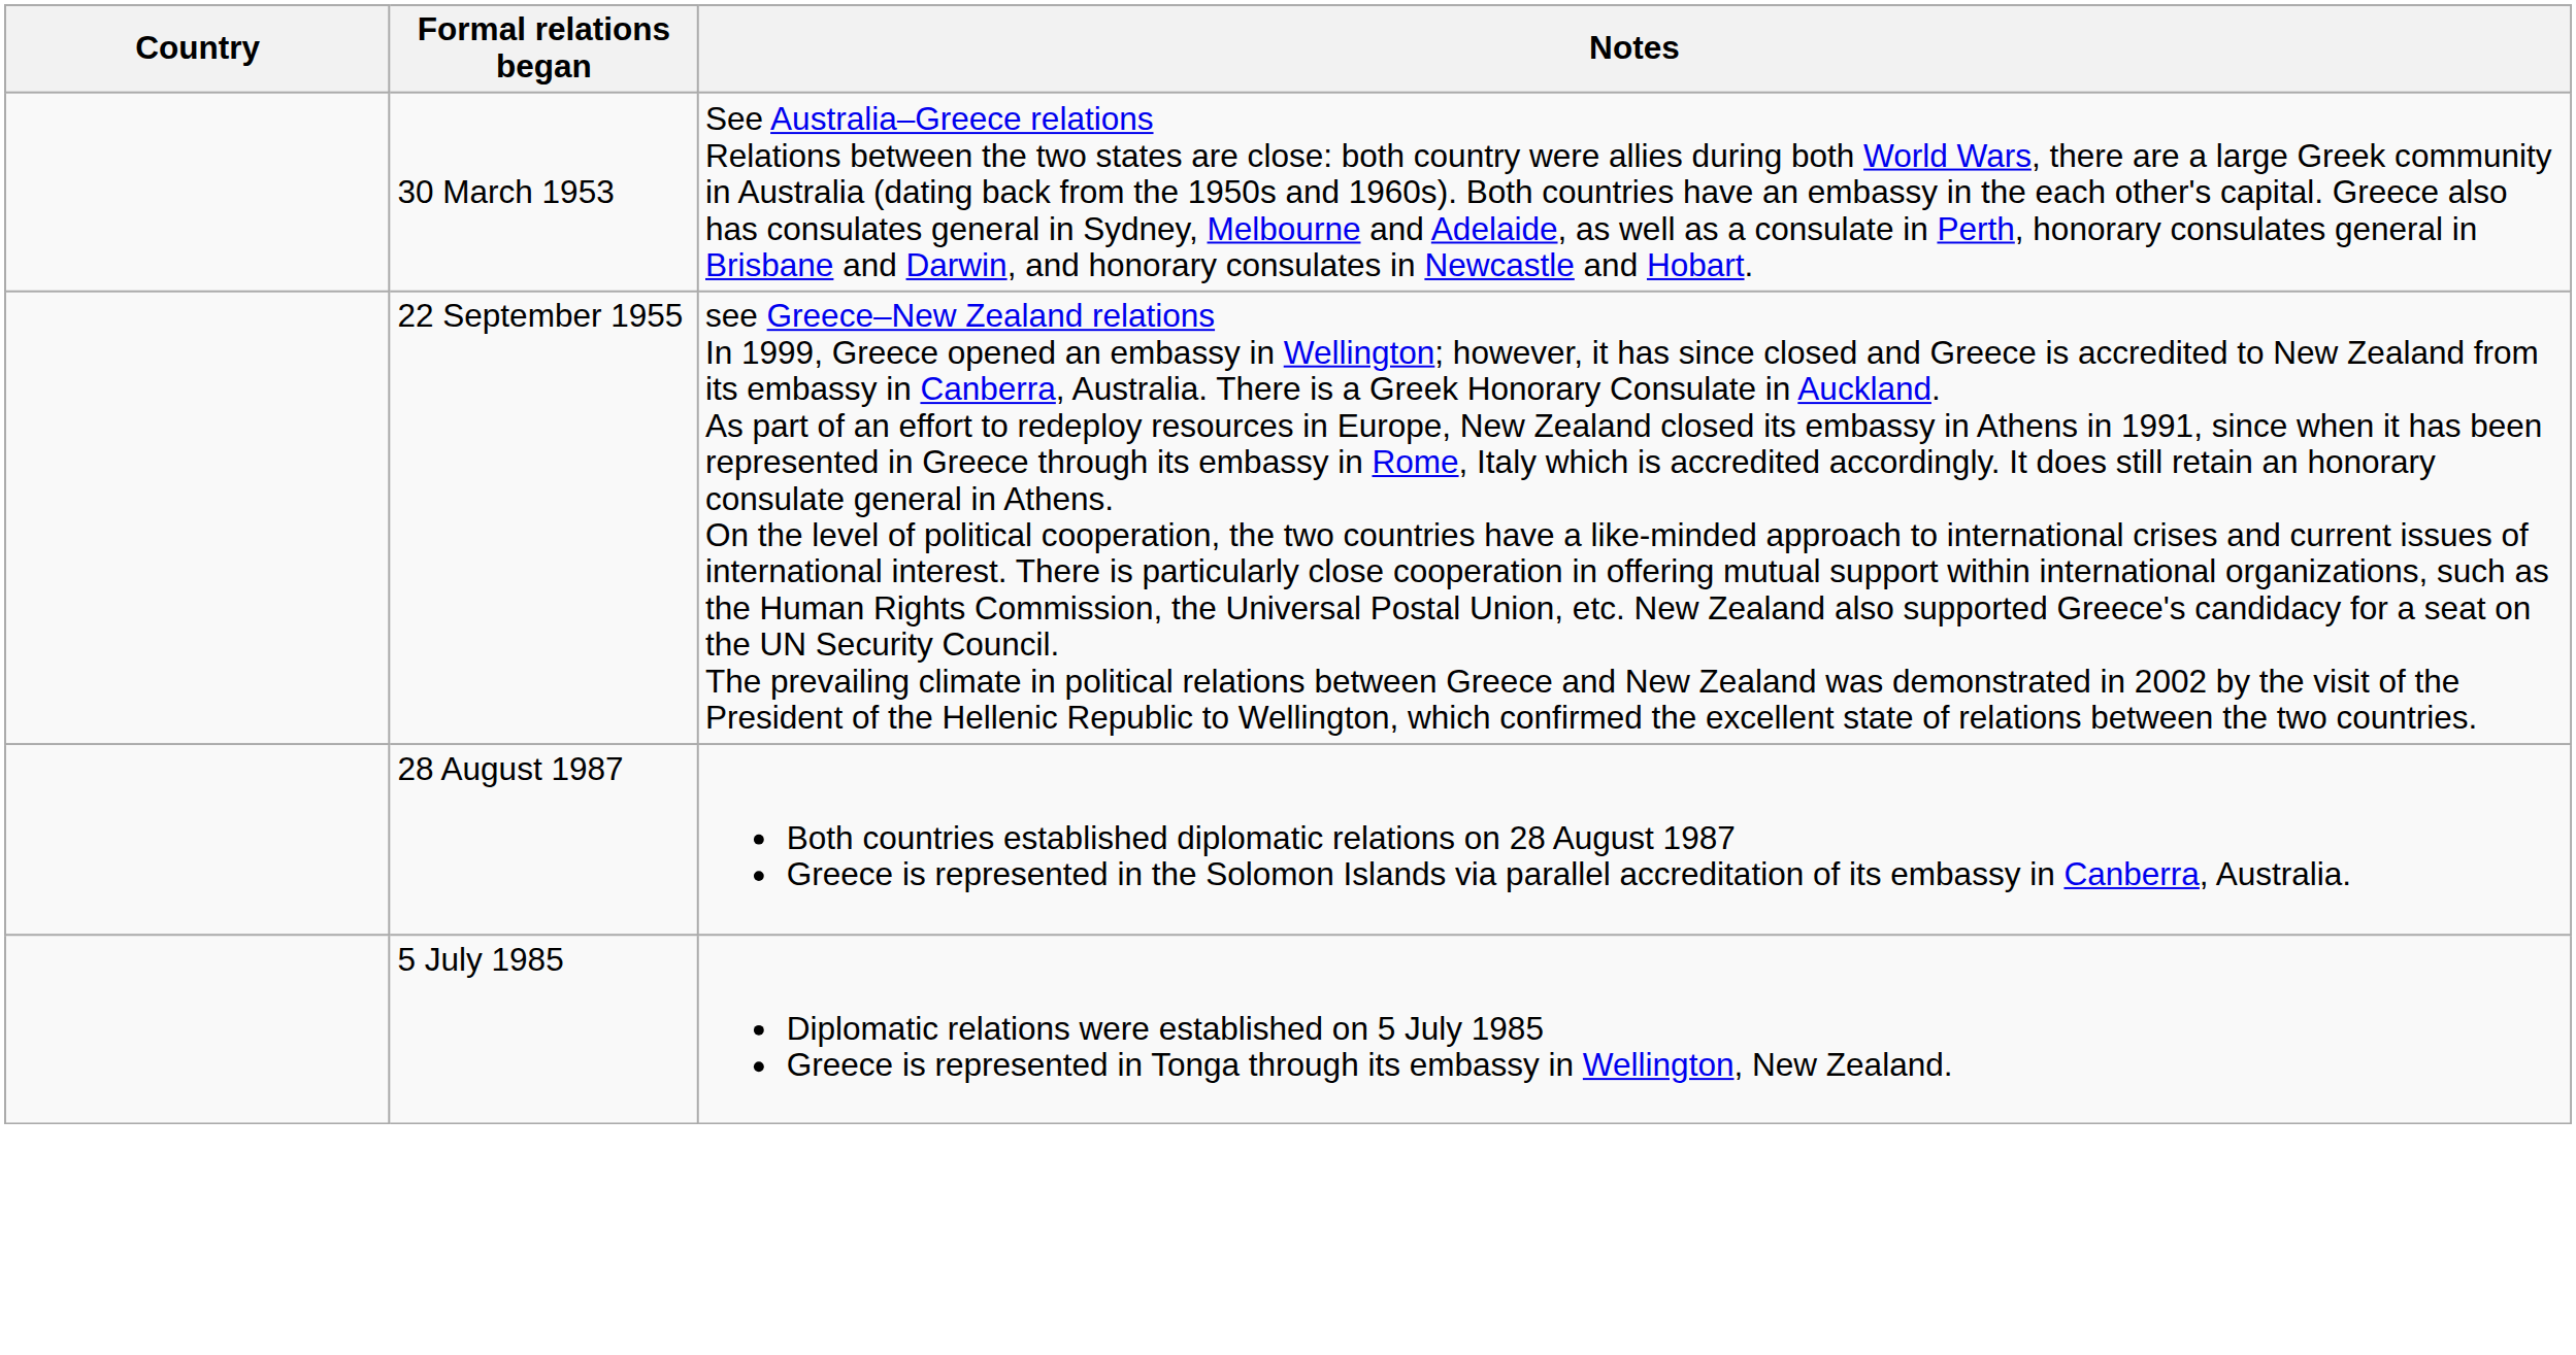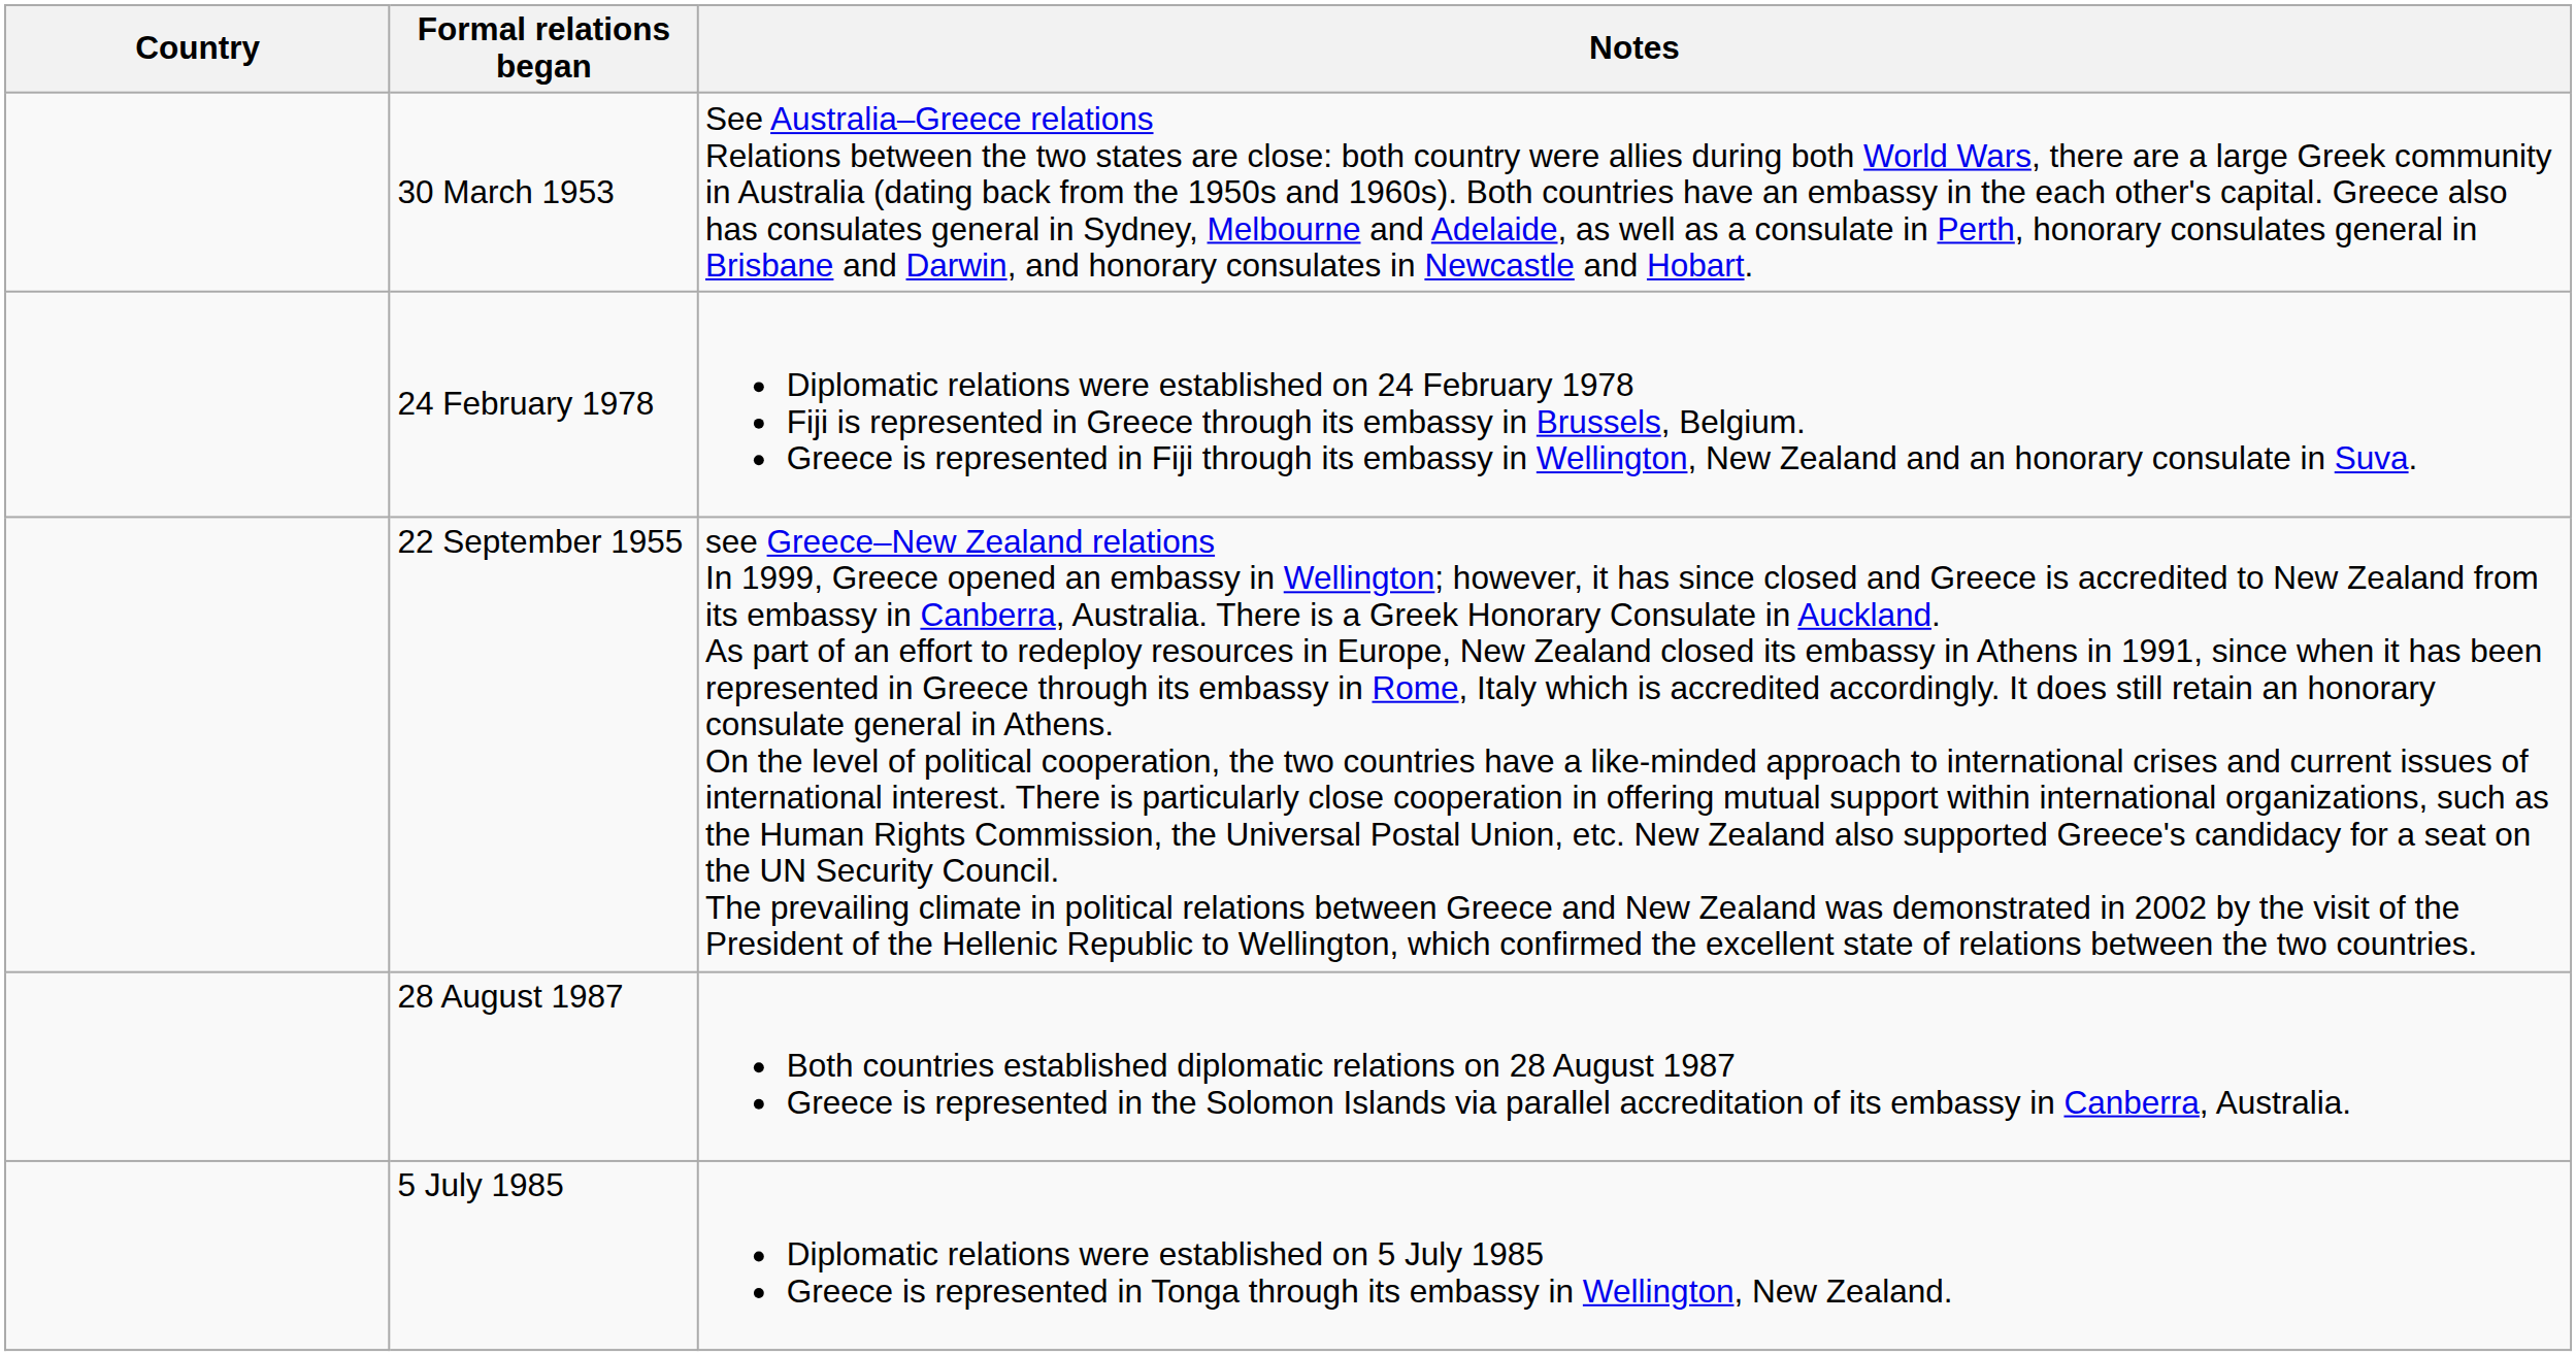+ row: 24 February 1978 | Diplomatic relations were established on 24 February 1978 Fiji is represented in Greece through its embassy in Brussels, Belgium. Greece is represented in Fiji through its embassy in Wellington, New Zealand and an honorary consulate in Suva.
